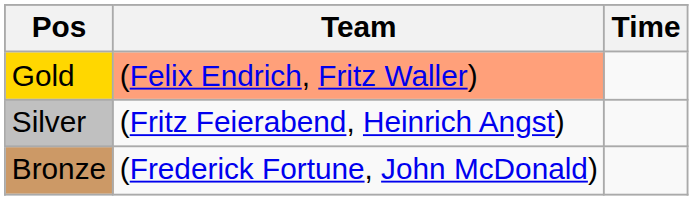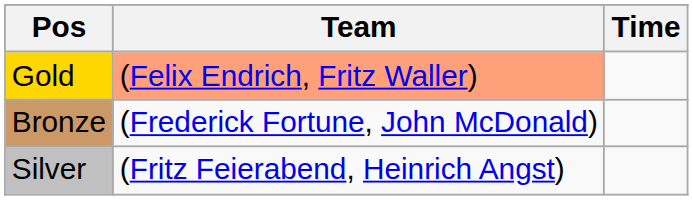rows swapped: Silver <-> Bronze
